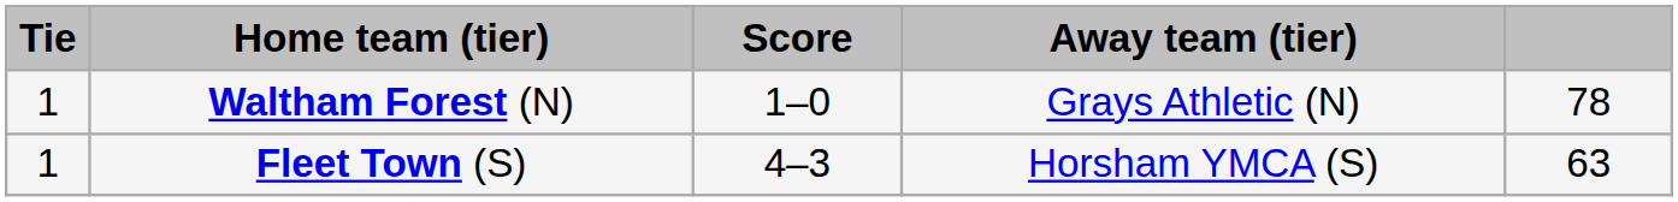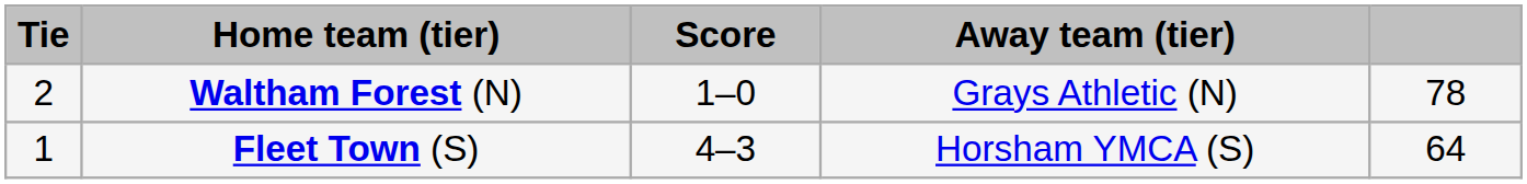Waltham Forest (N) | Tie: 1 -> 2
Fleet Town (S) | column 5: 63 -> 64
